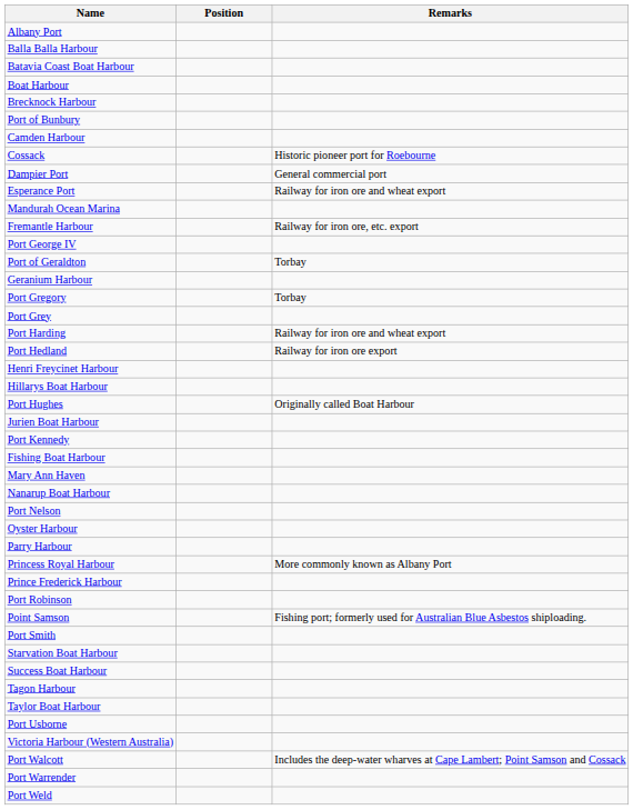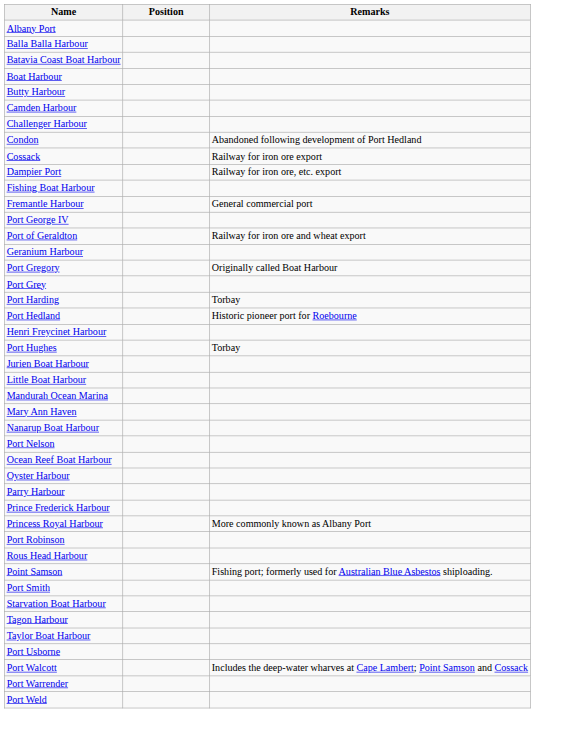- row: Brecknock Harbour
- row: Port of Bunbury
+ row: Butty Harbour
+ row: Challenger Harbour
+ row: Condon | Abandoned following development of Port Hedland
Cossack | Remarks: Historic pioneer port for Roebourne -> Railway for iron ore export
Dampier Port | Remarks: General commercial port -> Railway for iron ore, etc. export
- row: Esperance Port | Railway for iron ore and wheat export
rows swapped: Fishing Boat Harbour <-> Mandurah Ocean Marina
Fremantle Harbour | Remarks: Railway for iron ore, etc. export -> General commercial port
Port of Geraldton | Remarks: Torbay -> Railway for iron ore and wheat export
Port Gregory | Remarks: Torbay -> Originally called Boat Harbour
Port Harding | Remarks: Railway for iron ore and wheat export -> Torbay
Port Hedland | Remarks: Railway for iron ore export -> Historic pioneer port for Roebourne
- row: Hillarys Boat Harbour
Port Hughes | Remarks: Originally called Boat Harbour -> Torbay
- row: Port Kennedy
+ row: Little Boat Harbour
+ row: Ocean Reef Boat Harbour
rows swapped: Prince Frederick Harbour <-> Princess Royal Harbour
+ row: Rous Head Harbour
- row: Success Boat Harbour
- row: Victoria Harbour (Western Australia)
